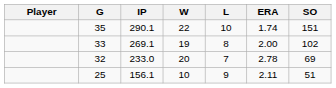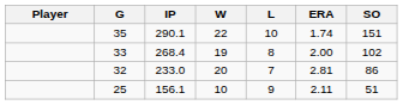33 | IP: 269.1 -> 268.4
32 | ERA: 2.78 -> 2.81
32 | SO: 69 -> 86
